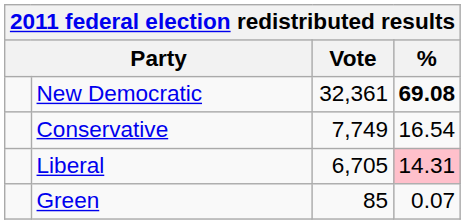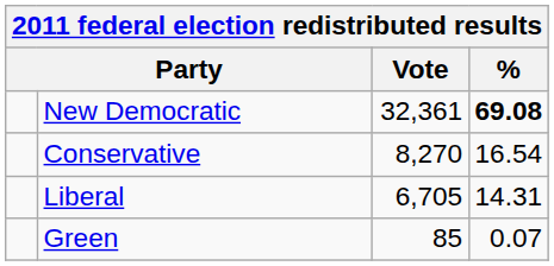Conservative | Vote: 7,749 -> 8,270
Liberal | %: pink background -> no background
